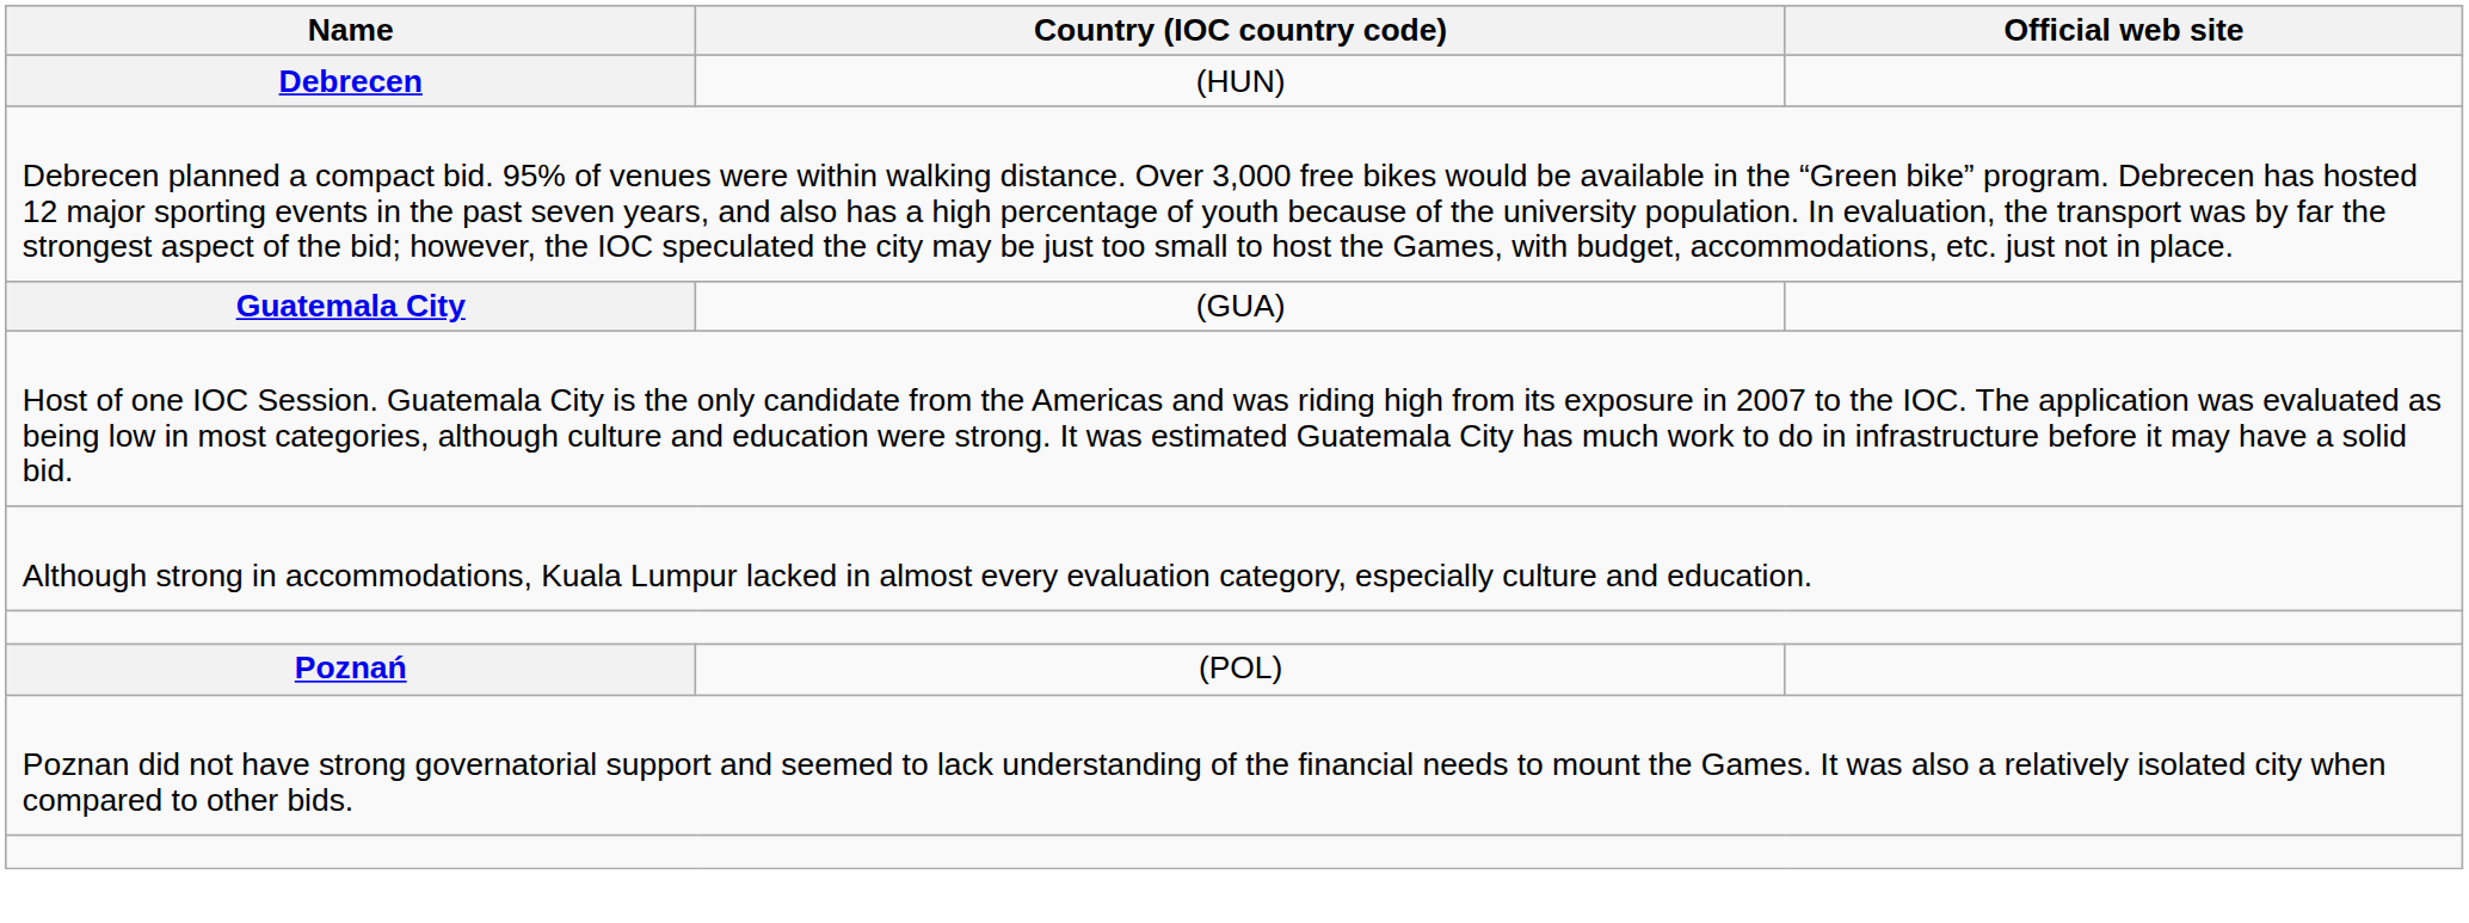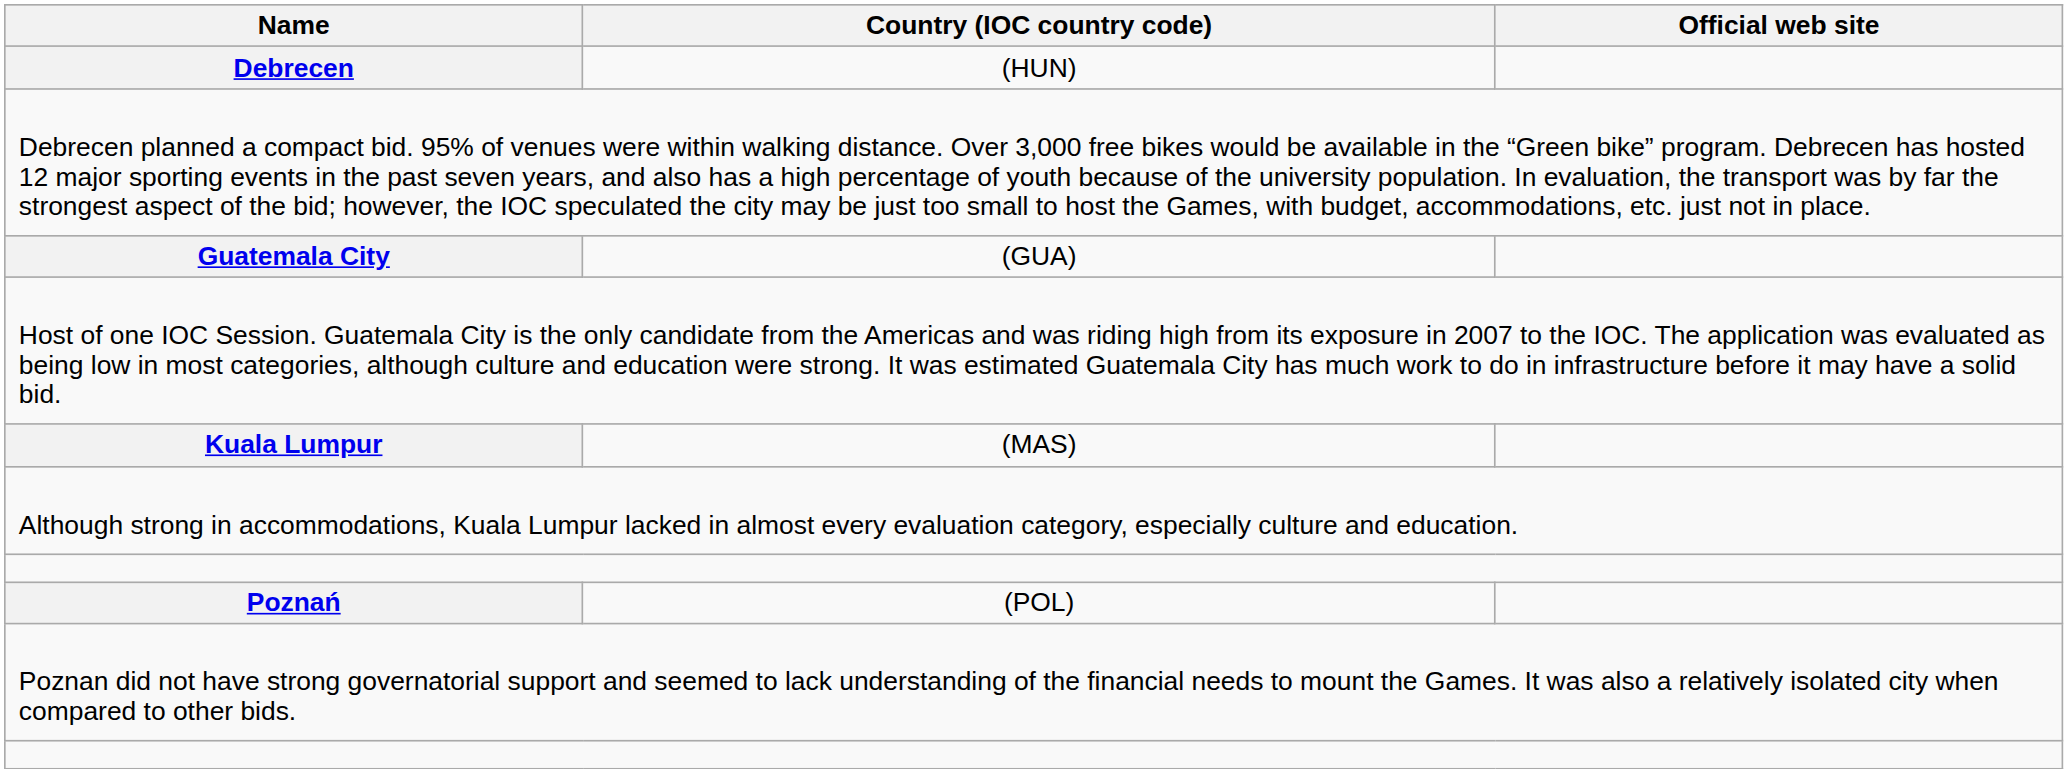+ row: Kuala Lumpur | (MAS)
